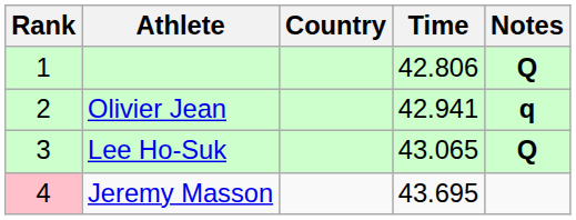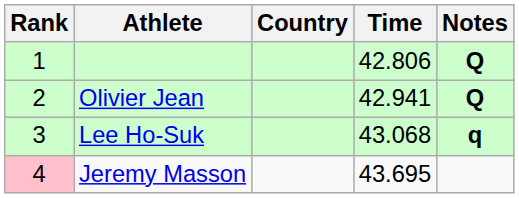Olivier Jean | Notes: q -> Q
Lee Ho-Suk | Time: 43.065 -> 43.068
Lee Ho-Suk | Notes: Q -> q
